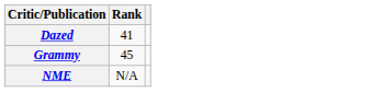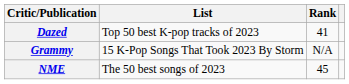+ column: List | Top 50 best K-pop tracks of 2023 | 15 K-Pop Songs That Took 2023 By Storm | The 50 best songs of 2023
Grammy | Rank: 45 -> N/A
NME | Rank: N/A -> 45
